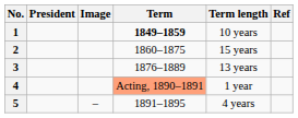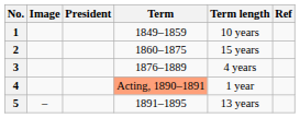columns swapped: Image <-> President
1 | Term: bold -> normal
3 | Term length: 13 years -> 4 years
5 | Term length: 4 years -> 13 years
